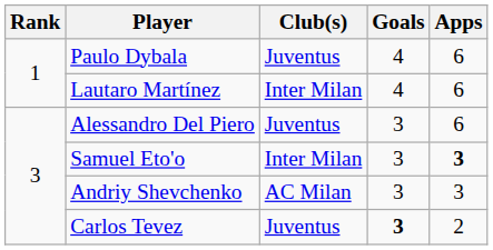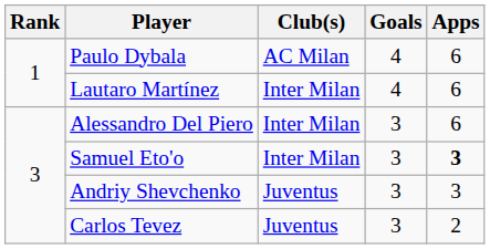Paulo Dybala | Club(s): Juventus -> AC Milan
Alessandro Del Piero | Club(s): Juventus -> Inter Milan
Andriy Shevchenko | Club(s): AC Milan -> Juventus
Carlos Tevez | Goals: bold -> normal
